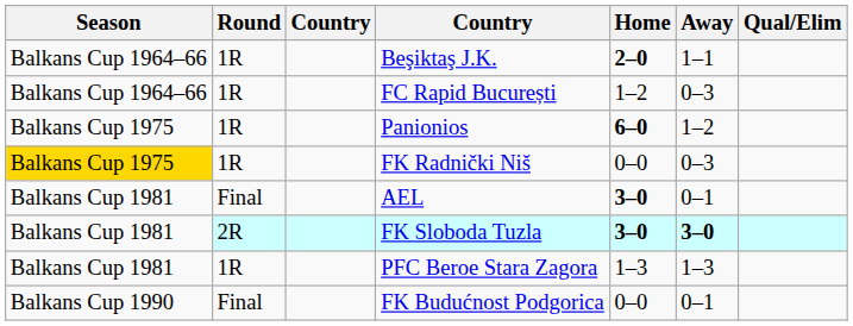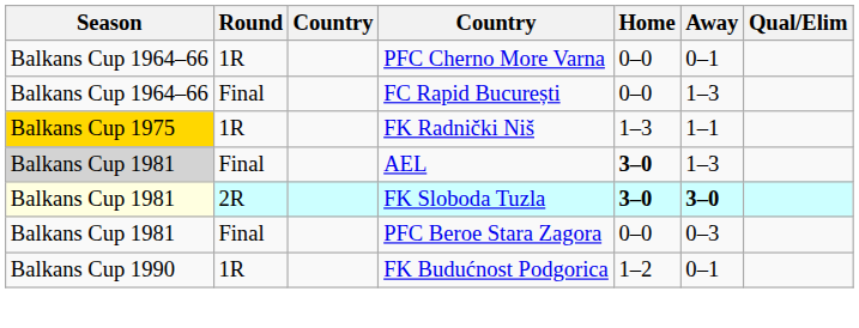+ row: Balkans Cup 1964–66 | 1R | PFC Cherno More Varna | 0–0 | 0–1
- row: Balkans Cup 1964–66 | 1R | Beşiktaş J.K. | 2–0 | 1–1
FC Rapid București | Round: 1R -> Final
FC Rapid București | Home: 1–2 -> 0–0
FC Rapid București | Away: 0–3 -> 1–3
- row: Balkans Cup 1975 | 1R | Panionios | 6–0 | 1–2
FK Radnički Niš | Home: 0–0 -> 1–3
FK Radnički Niš | Away: 0–3 -> 1–1
AEL | Season: no background -> lightgrey background
AEL | Away: 0–1 -> 1–3
FK Sloboda Tuzla | Season: no background -> lightyellow background
PFC Beroe Stara Zagora | Round: 1R -> Final
PFC Beroe Stara Zagora | Home: 1–3 -> 0–0
PFC Beroe Stara Zagora | Away: 1–3 -> 0–3
FK Budućnost Podgorica | Round: Final -> 1R
FK Budućnost Podgorica | Home: 0–0 -> 1–2
